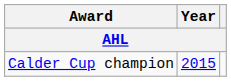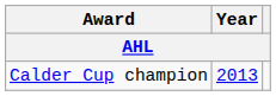Calder Cup champion | Year: 2015 -> 2013
